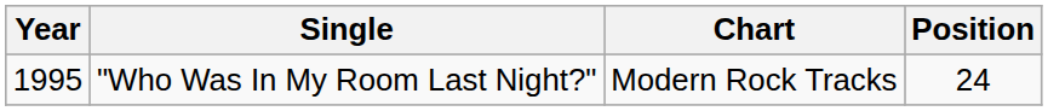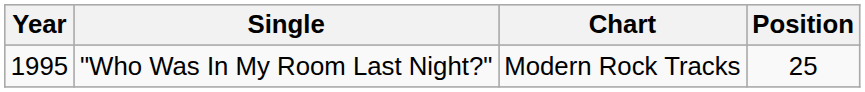"Who Was In My Room Last Night?" | Position: 24 -> 25
